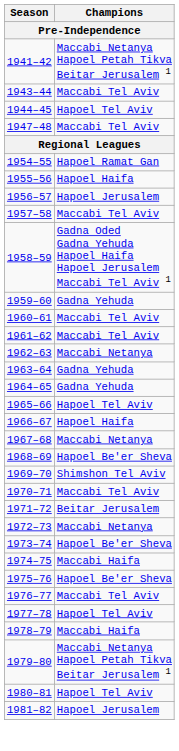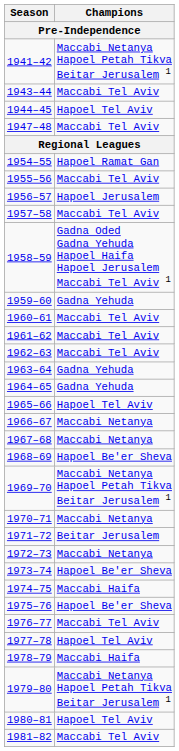1955–56 | Champions: Hapoel Haifa -> Maccabi Tel Aviv
1962–63 | Champions: Maccabi Netanya -> Maccabi Tel Aviv
1966–67 | Champions: Hapoel Haifa -> Maccabi Netanya
1969–70 | Champions: Shimshon Tel Aviv -> Maccabi Netanya Hapoel Petah Tikva Beitar Jerusalem 1
1970–71 | Champions: Maccabi Tel Aviv -> Maccabi Netanya
1981–82 | Champions: Hapoel Jerusalem -> Maccabi Tel Aviv
